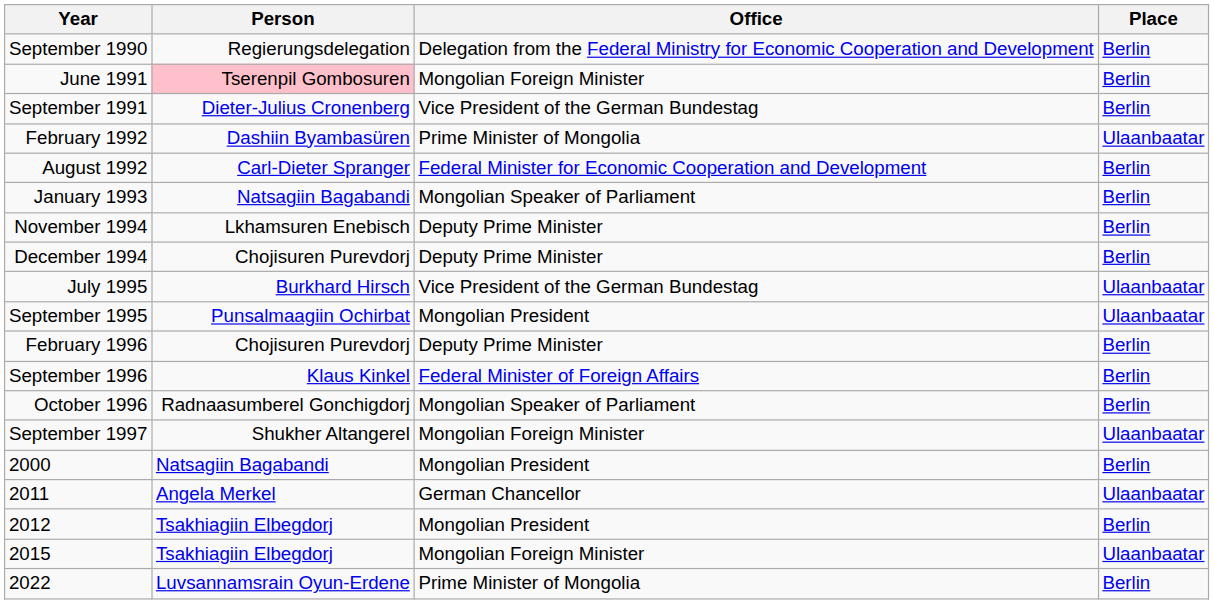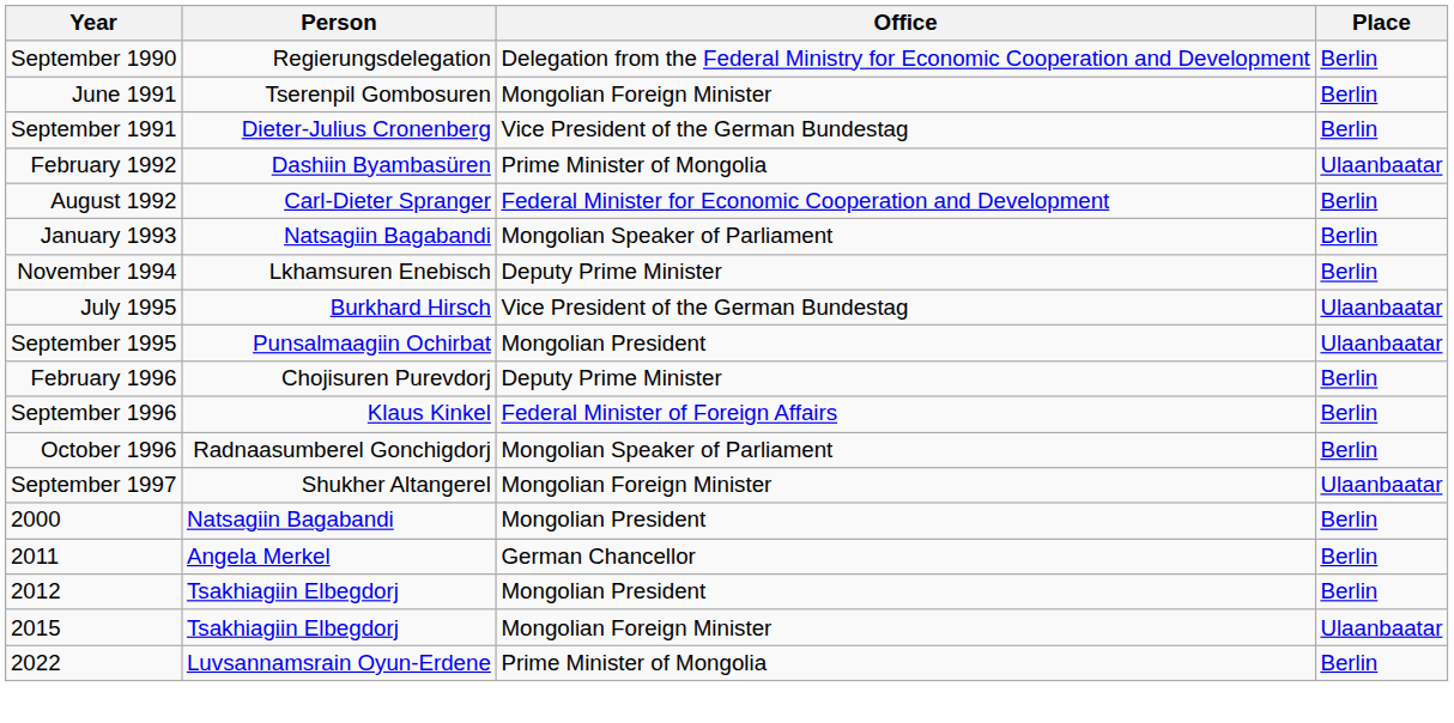June 1991 | Person: pink background -> no background
- row: December 1994 | Chojisuren Purevdorj | Deputy Prime Minister | Berlin
2011 | Place: Ulaanbaatar -> Berlin
